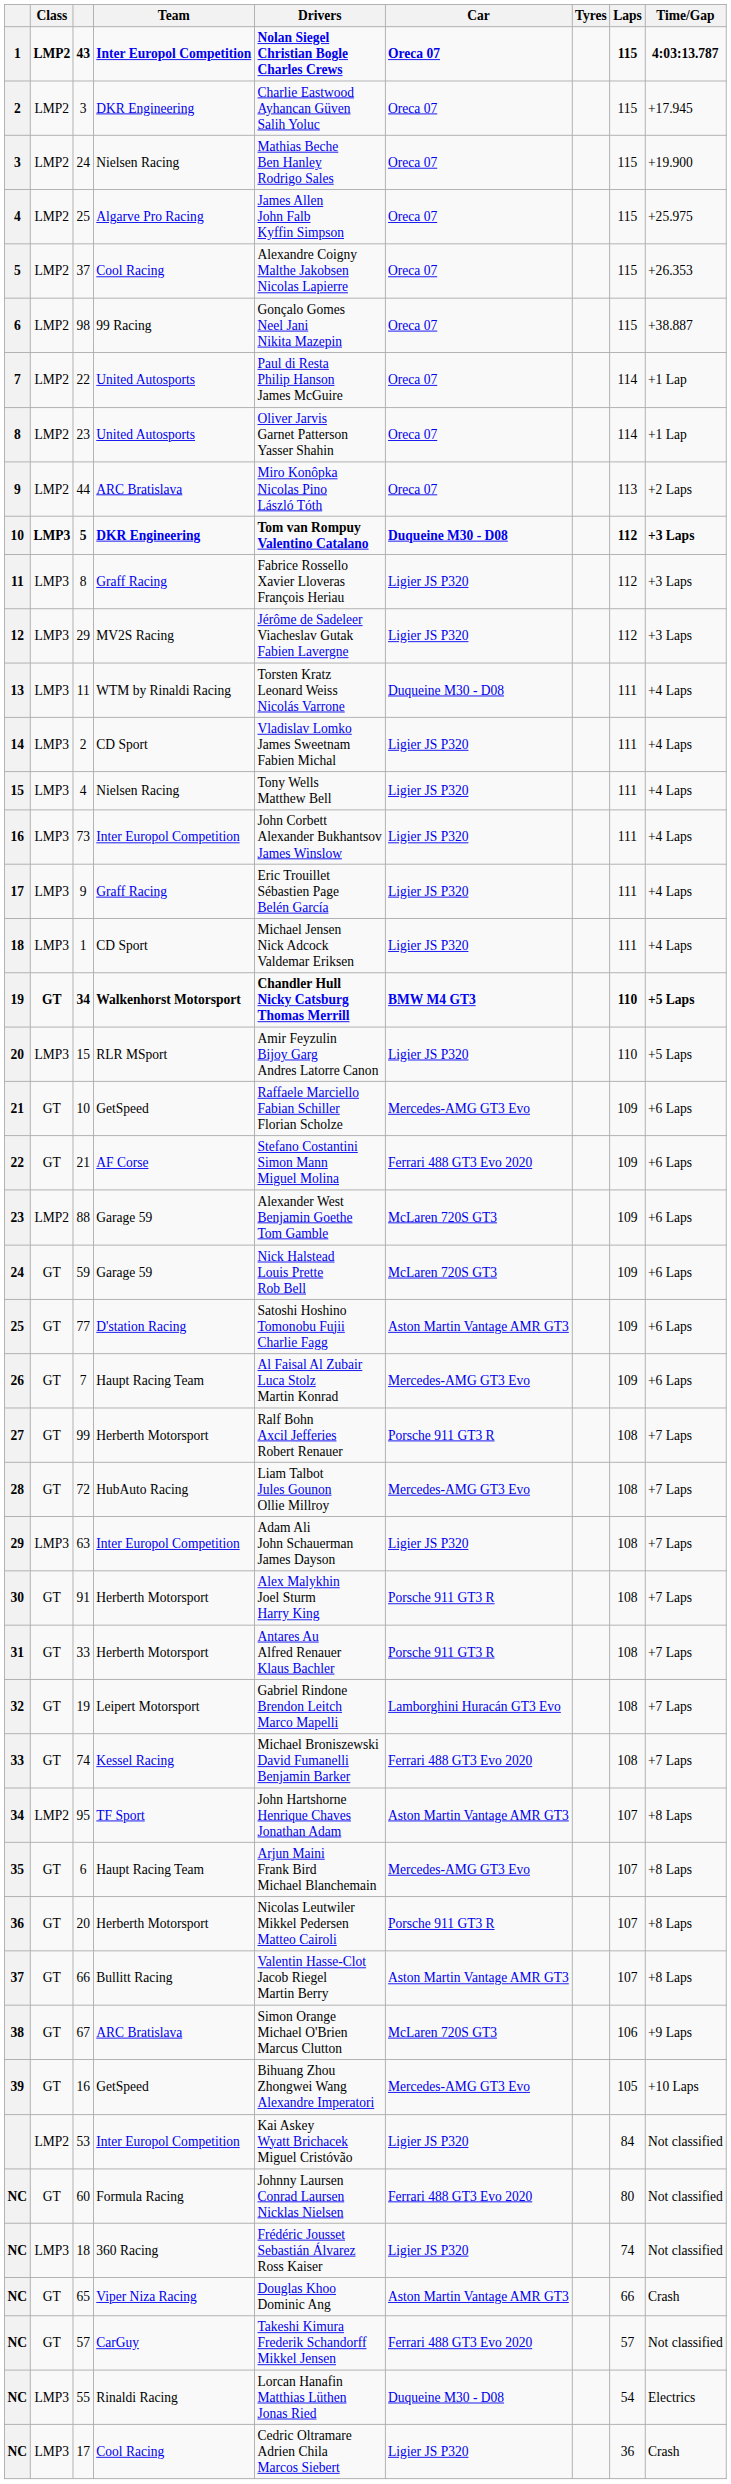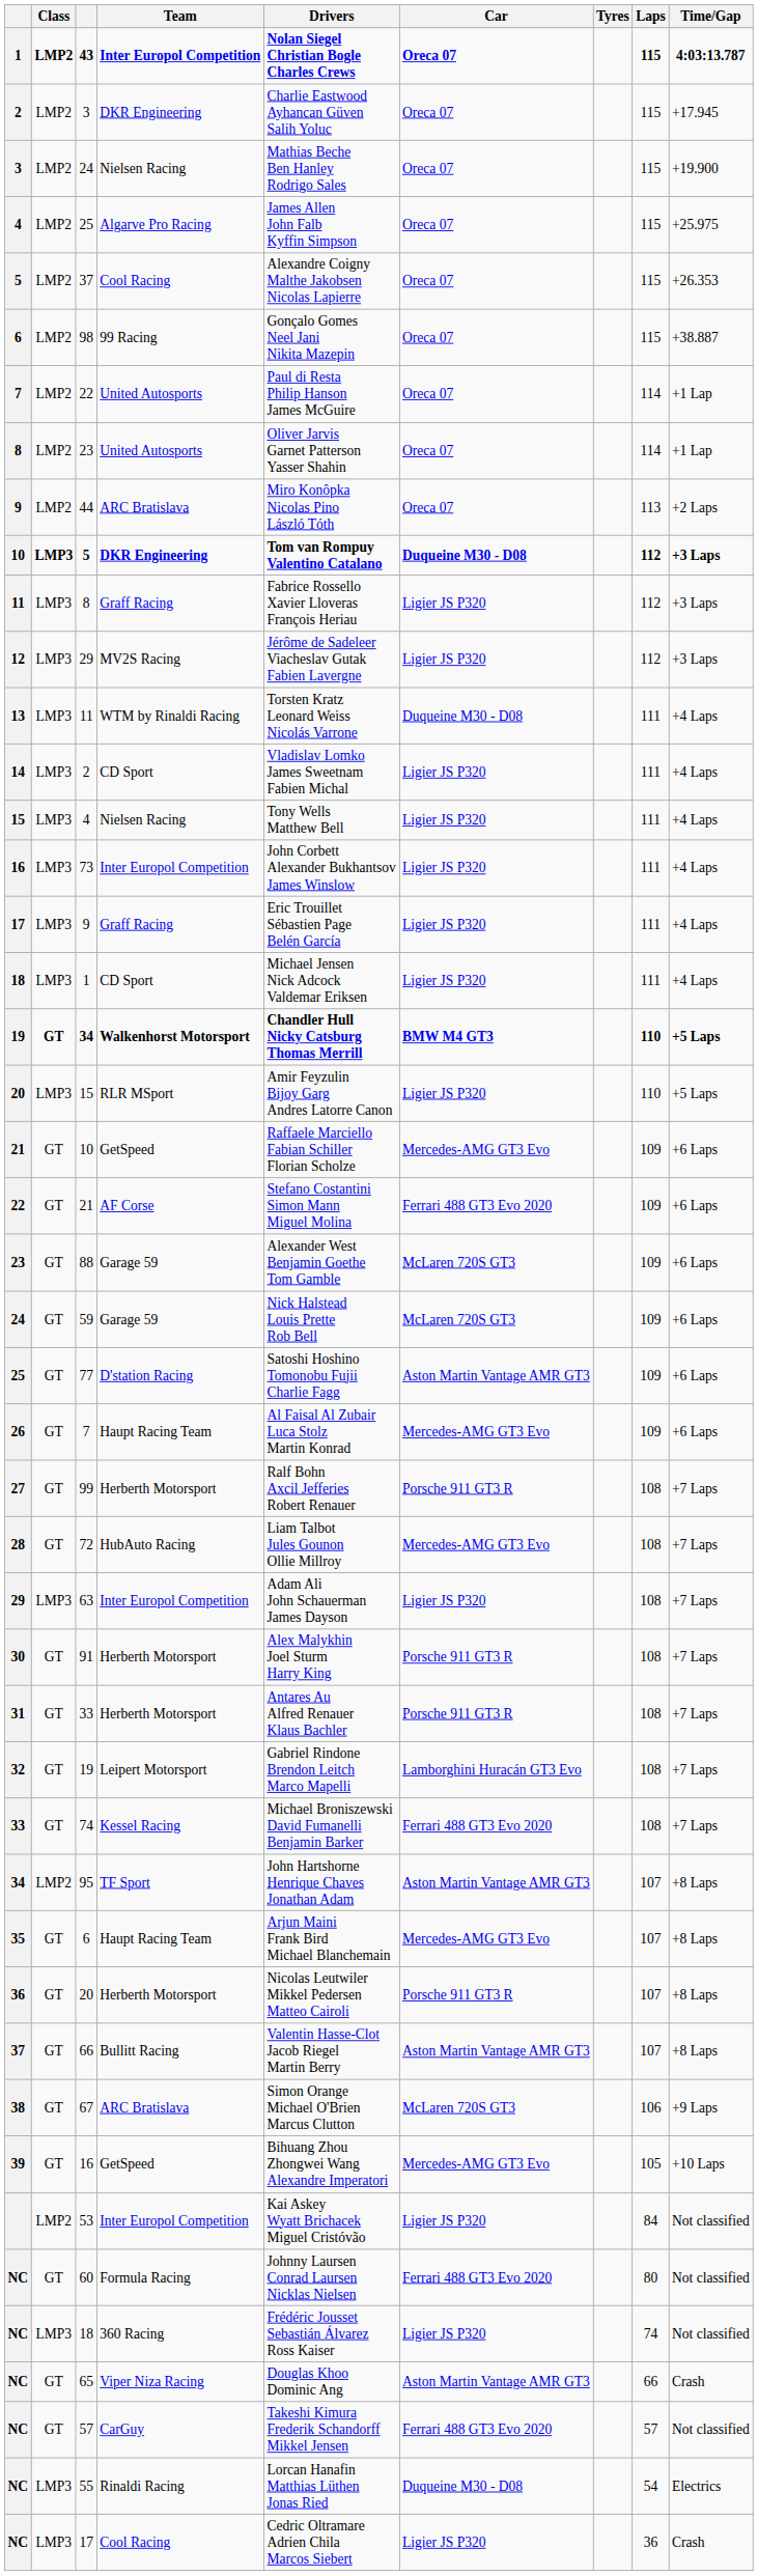88 | Class: LMP2 -> GT
